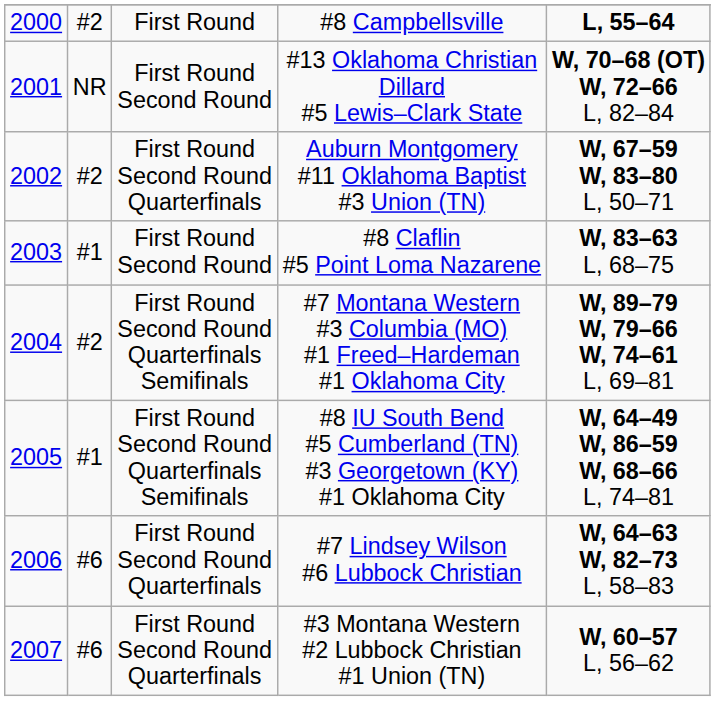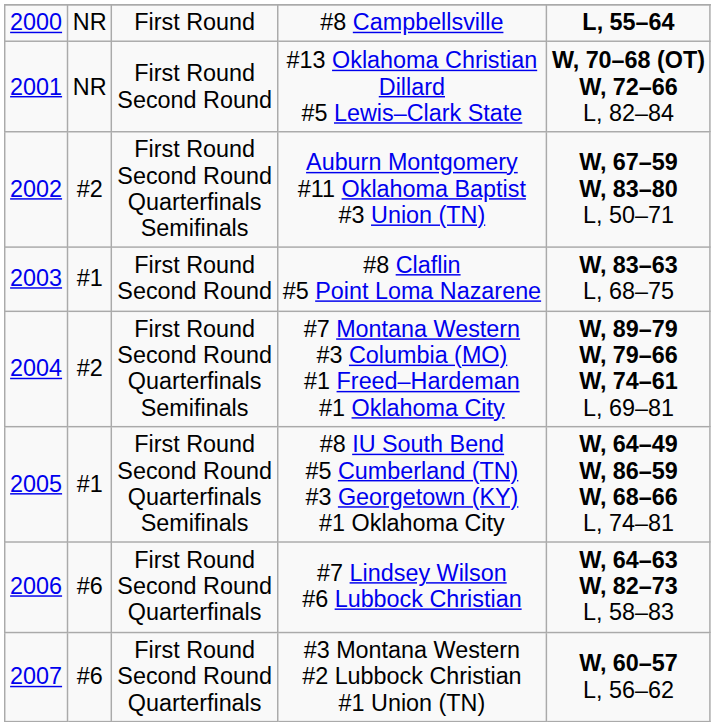#8 Campbellsville | column 2: #2 -> NR
Auburn Montgomery #11 Oklahoma Baptist #3 Union (TN) | column 3: First Round Second Round Quarterfinals -> First Round Second Round Quarterfinals Semifinals
